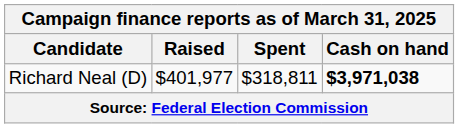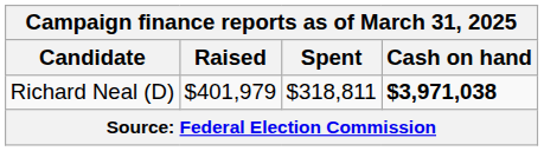Richard Neal (D) | Raised: $401,977 -> $401,979
